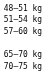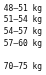+ row: 54–57 kg
- row: 65–70 kg
